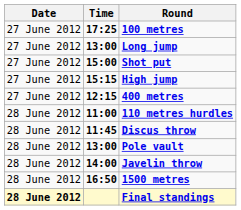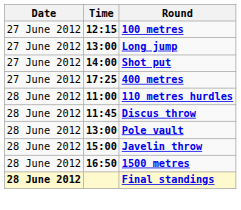100 metres | Time: 17:25 -> 12:15
Shot put | Time: 15:00 -> 14:00
- row: 27 June 2012 | 15:15 | High jump
400 metres | Time: 12:15 -> 17:25
Javelin throw | Time: 14:00 -> 15:00
